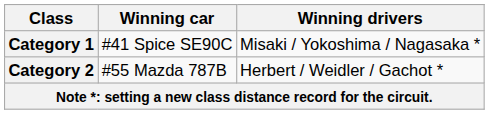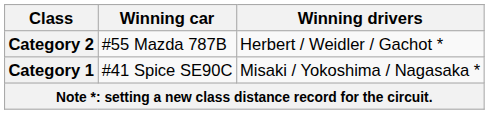rows swapped: Category 1 <-> Category 2
